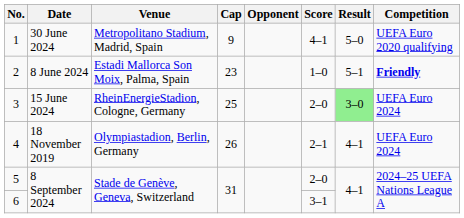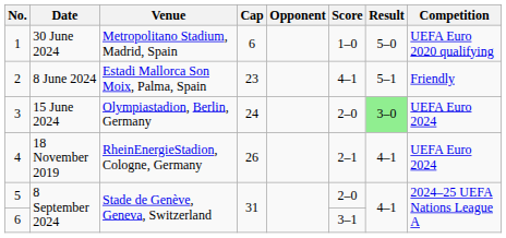1 | Cap: 9 -> 6
1 | Score: 4–1 -> 1–0
2 | Score: 1–0 -> 4–1
2 | Competition: bold -> normal
3 | Venue: RheinEnergieStadion, Cologne, Germany -> Olympiastadion, Berlin, Germany
3 | Cap: 25 -> 24
4 | Venue: Olympiastadion, Berlin, Germany -> RheinEnergieStadion, Cologne, Germany
